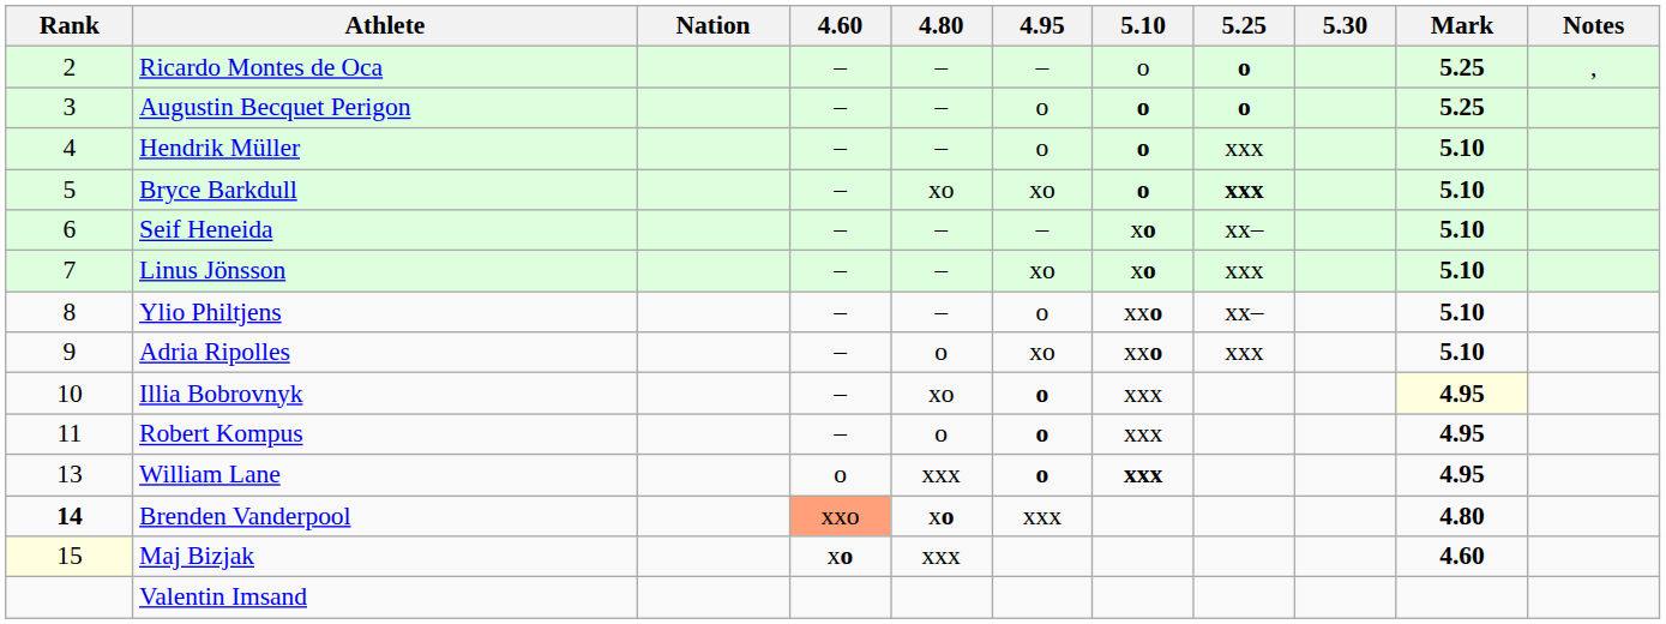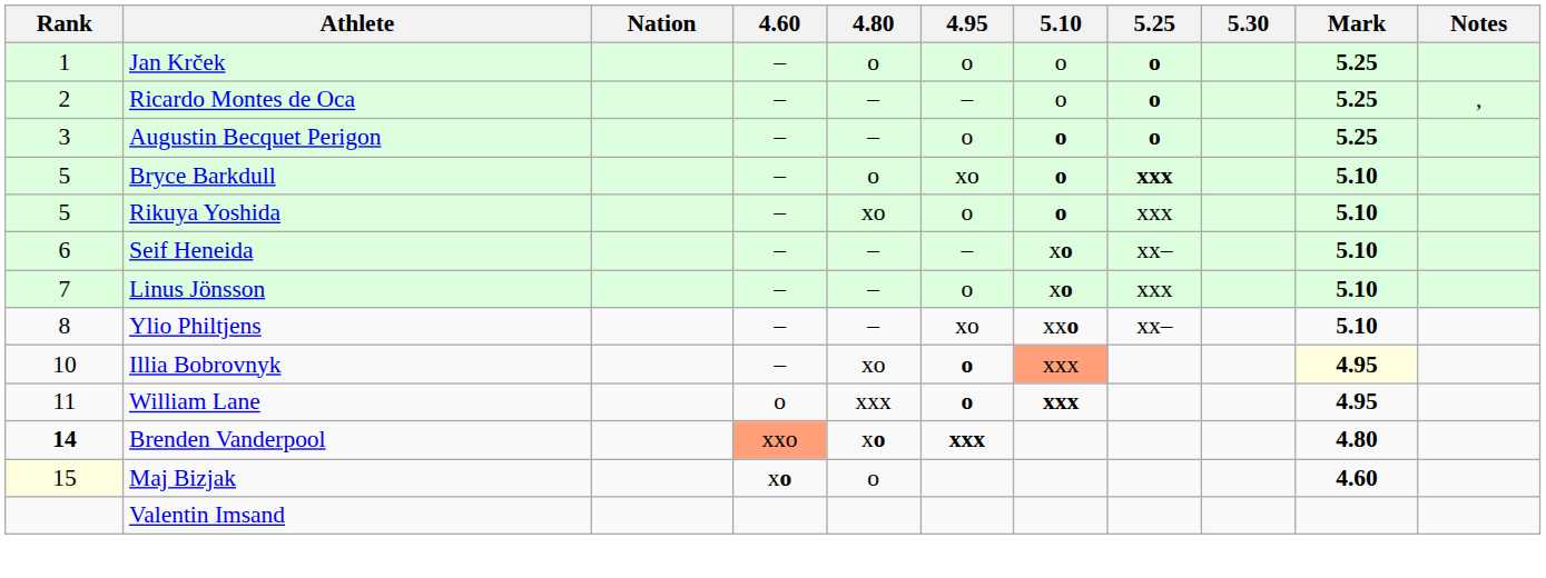+ row: 1 | Jan Krček | – | o | o | o | o | 5.25
- row: 4 | Hendrik Müller | – | – | o | o | xxx | 5.10
Bryce Barkdull | 4.80: xo -> o
+ row: 5 | Rikuya Yoshida | – | xo | o | o | xxx | 5.10
Linus Jönsson | 4.95: xo -> o
Ylio Philtjens | 4.95: o -> xo
- row: 9 | Adria Ripolles | – | o | xo | xxo | xxx | 5.10
Illia Bobrovnyk | 5.10: no background -> lightsalmon background
- row: 11 | Robert Kompus | – | o | o | xxx | 4.95
William Lane | Rank: 13 -> 11
Brenden Vanderpool | 4.95: normal -> bold
Maj Bizjak | 4.80: xxx -> o
